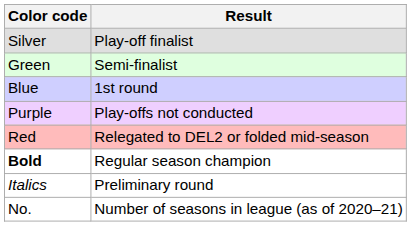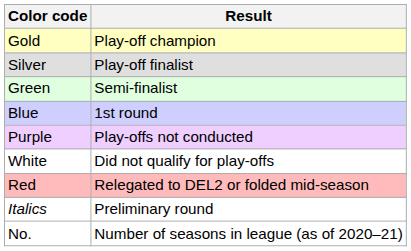+ row: Gold | Play-off champion
+ row: White | Did not qualify for play-offs
- row: Bold | Regular season champion
